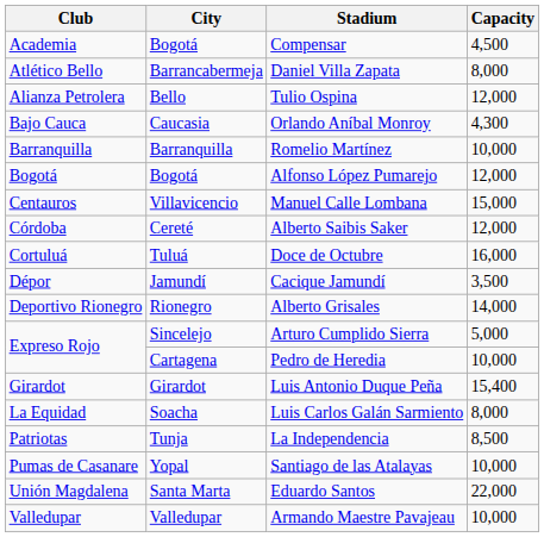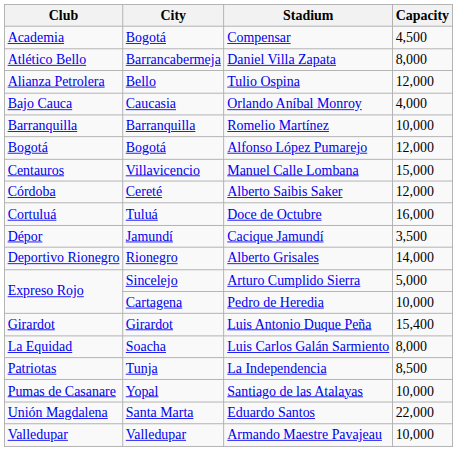Orlando Aníbal Monroy | Capacity: 4,300 -> 4,000
